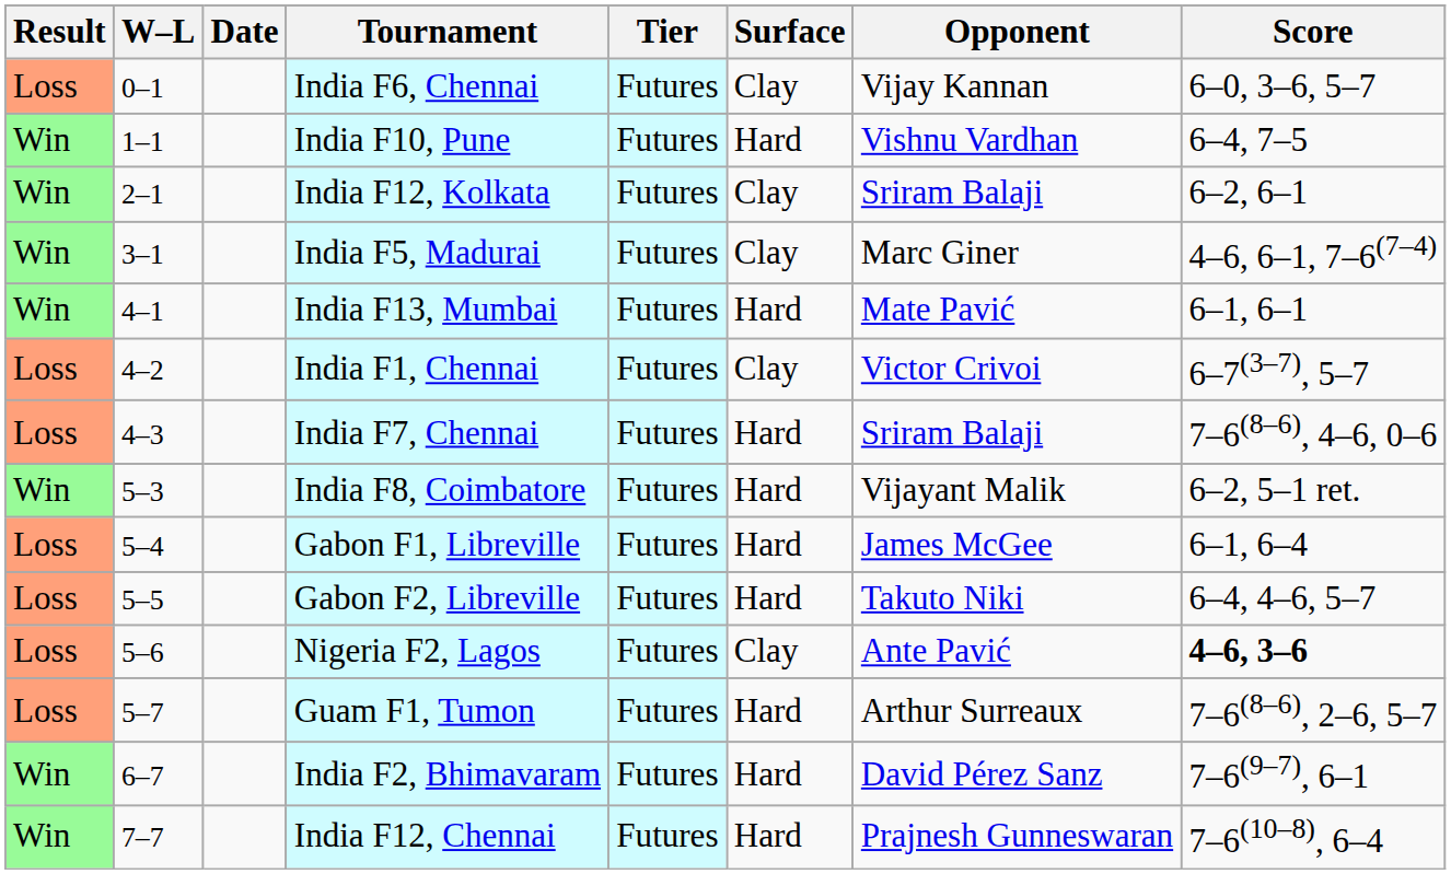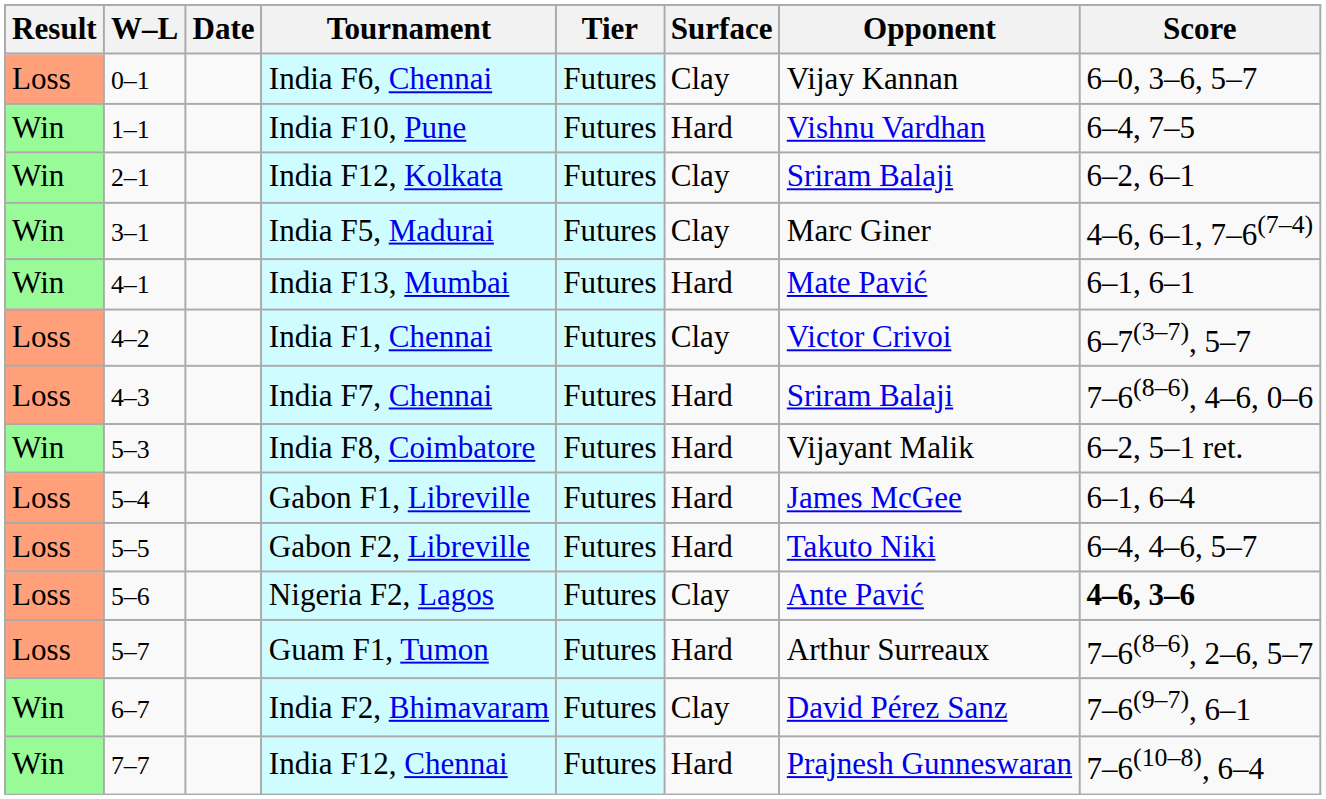India F2, Bhimavaram | Surface: Hard -> Clay
